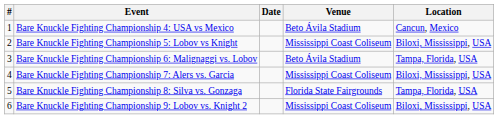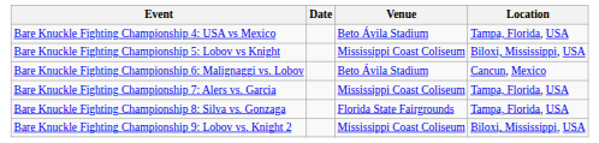- column: # | 1 | 2 | 3 | 4 | 5 | 6
Bare Knuckle Fighting Championship 4: USA vs Mexico | Location: Cancun, Mexico -> Tampa, Florida, USA
Bare Knuckle Fighting Championship 6: Malignaggi vs. Lobov | Location: Tampa, Florida, USA -> Cancun, Mexico
Bare Knuckle Fighting Championship 7: Alers vs. Garcia | Location: Biloxi, Mississippi, USA -> Tampa, Florida, USA
